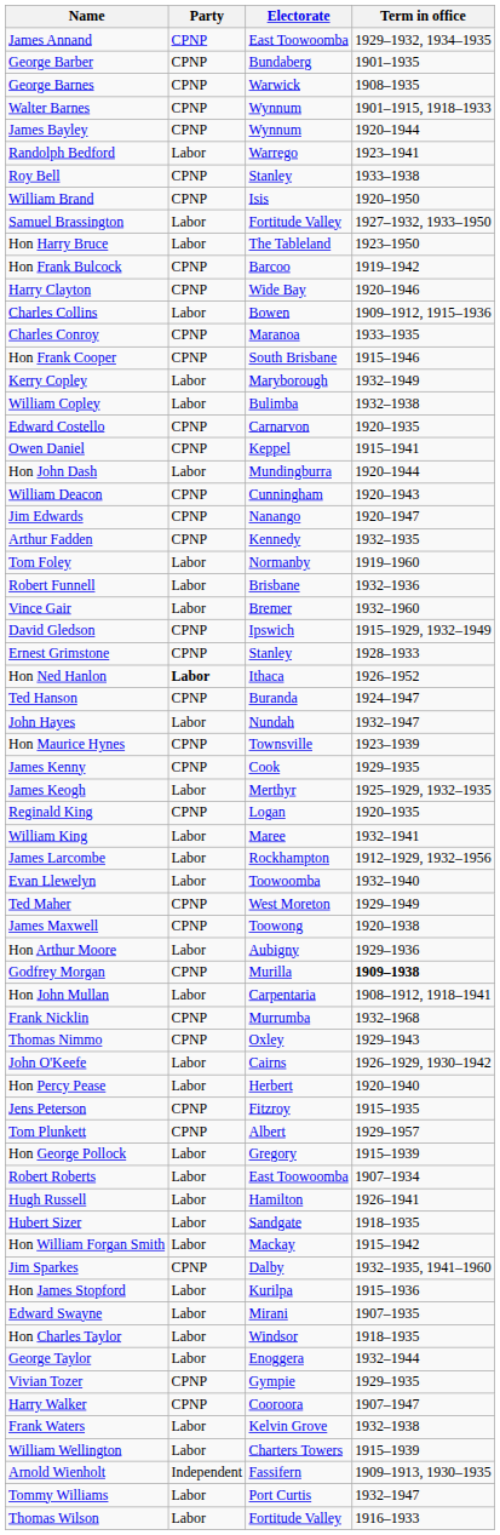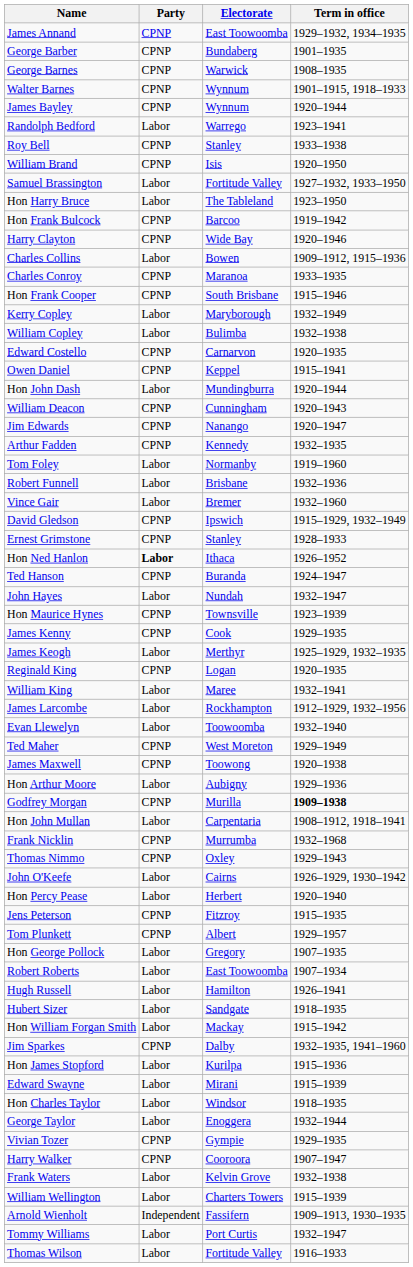Hon George Pollock | Term in office: 1915–1939 -> 1907–1935
Edward Swayne | Term in office: 1907–1935 -> 1915–1939
